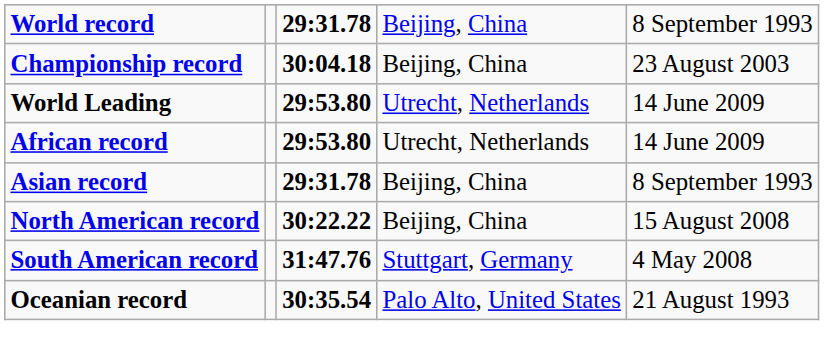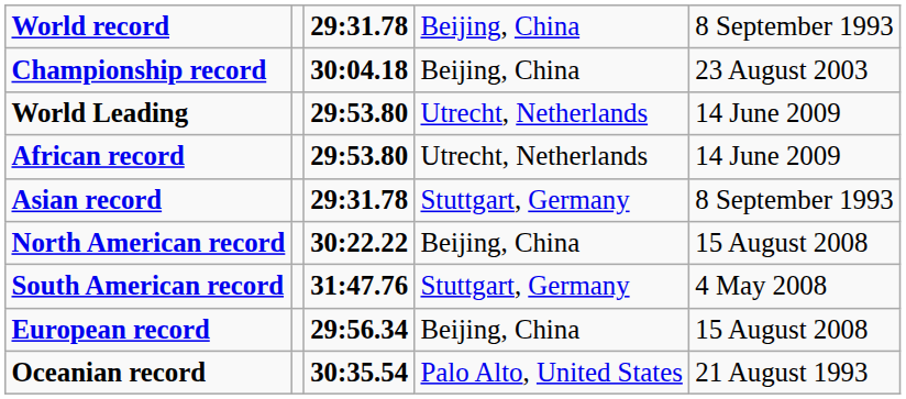Asian record | column 4: Beijing, China -> Stuttgart, Germany
+ row: European record | 29:56.34 | Beijing, China | 15 August 2008
